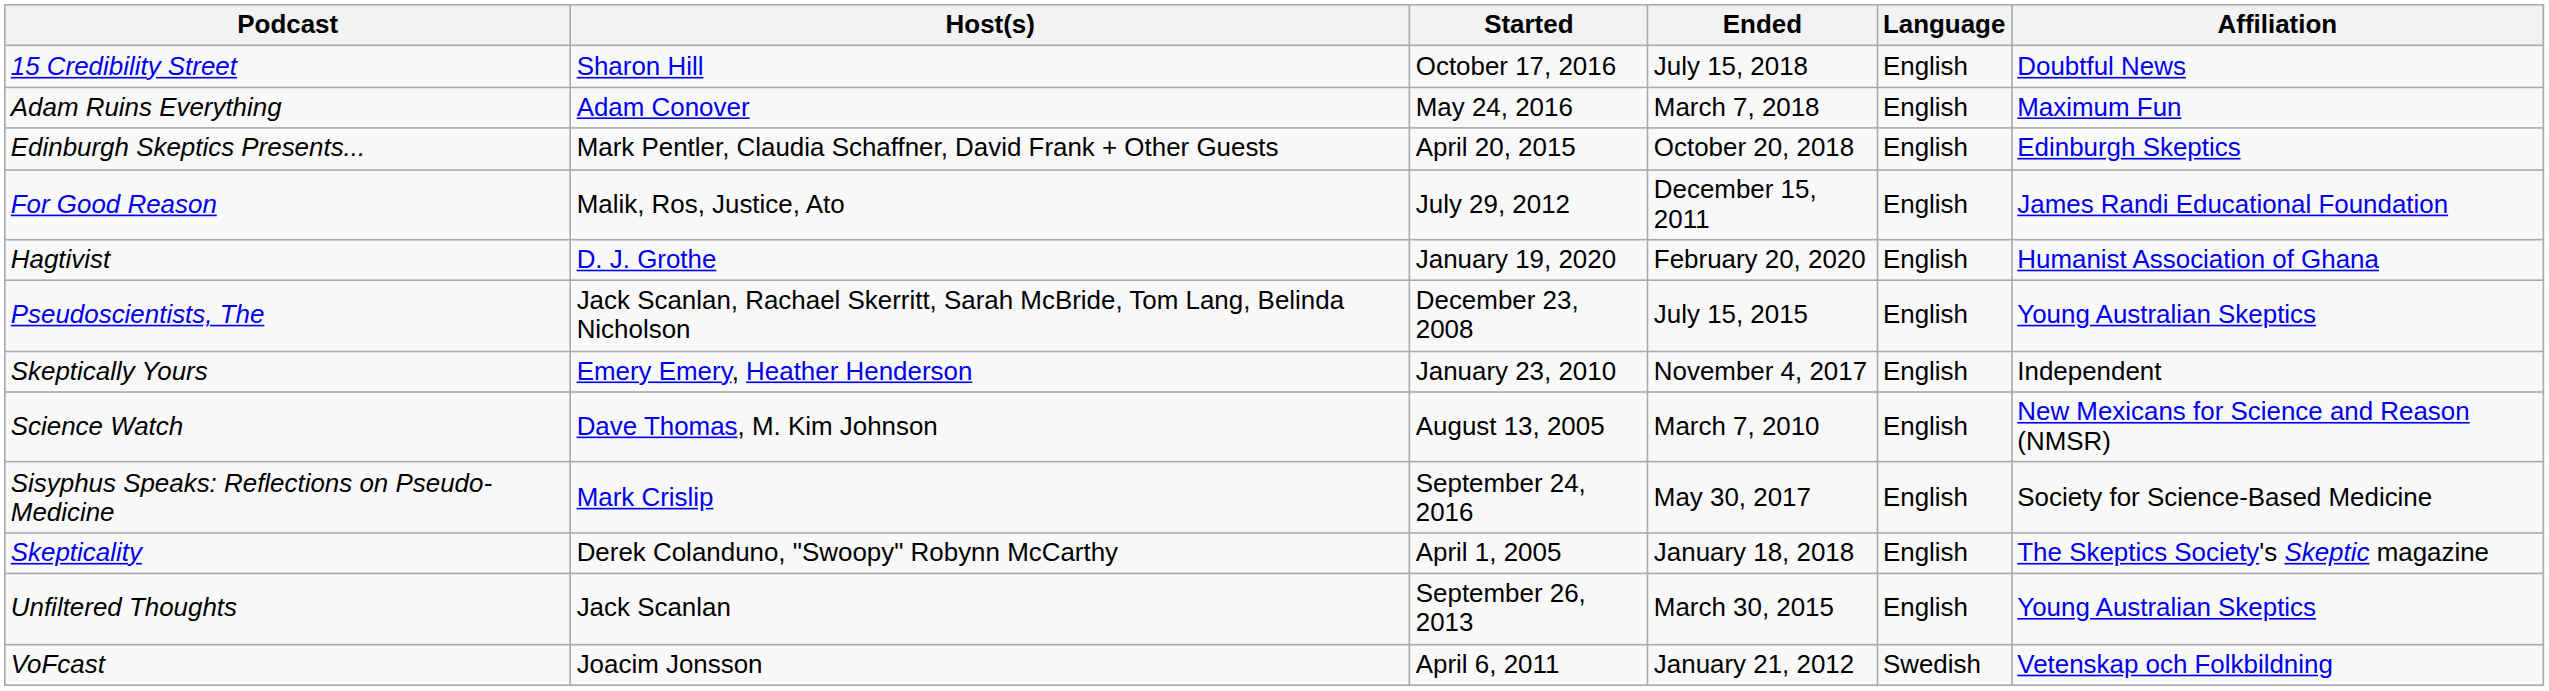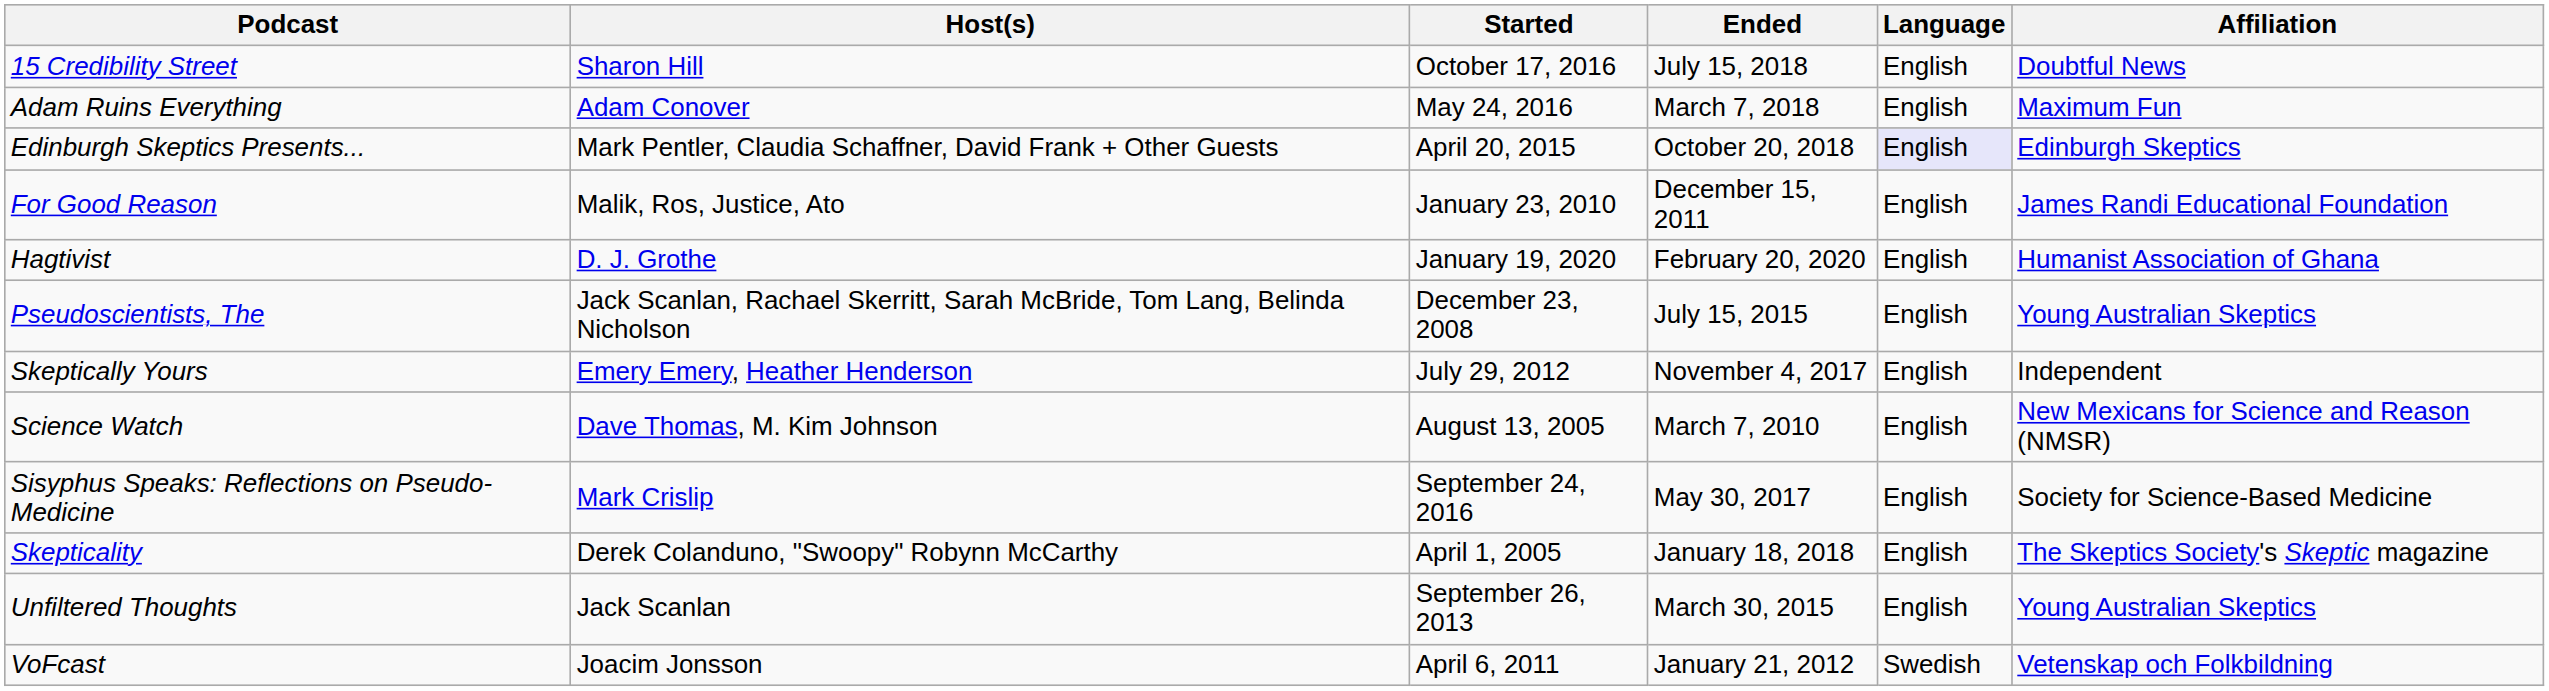Edinburgh Skeptics Presents... | Language: no background -> lavender background
For Good Reason | Started: July 29, 2012 -> January 23, 2010
Skeptically Yours | Started: January 23, 2010 -> July 29, 2012
